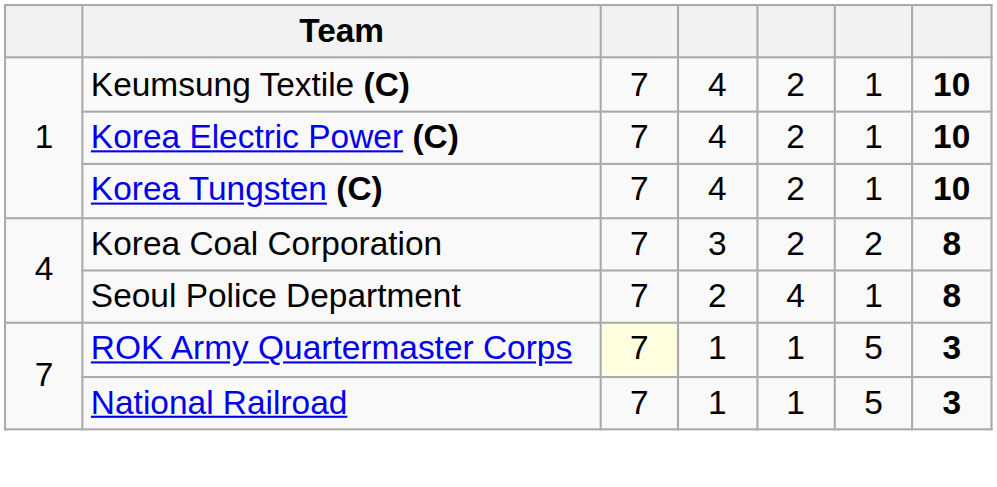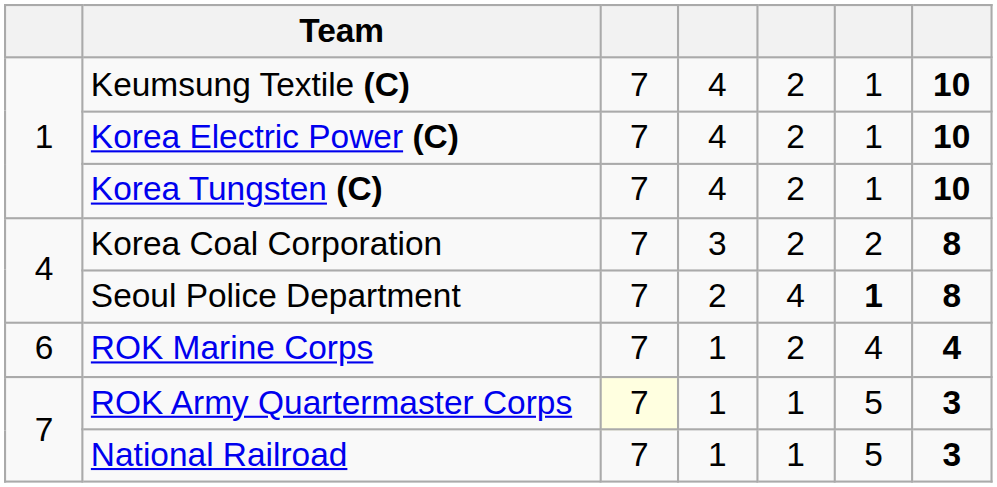Seoul Police Department | column 6: normal -> bold
+ row: 6 | ROK Marine Corps | 7 | 1 | 2 | 4 | 4
